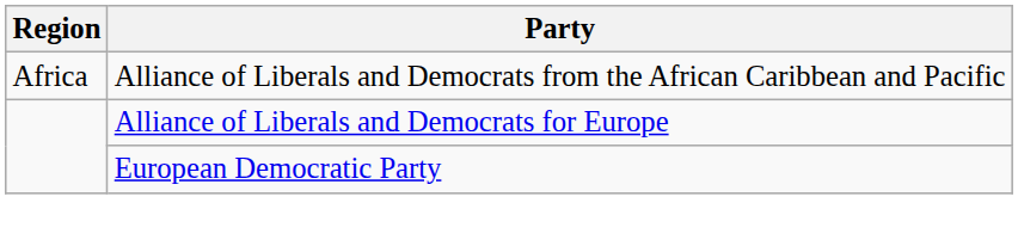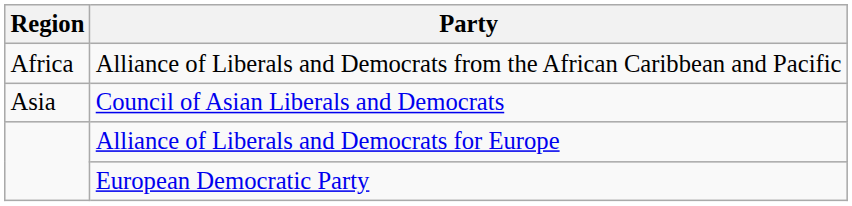+ row: Asia | Council of Asian Liberals and Democrats
